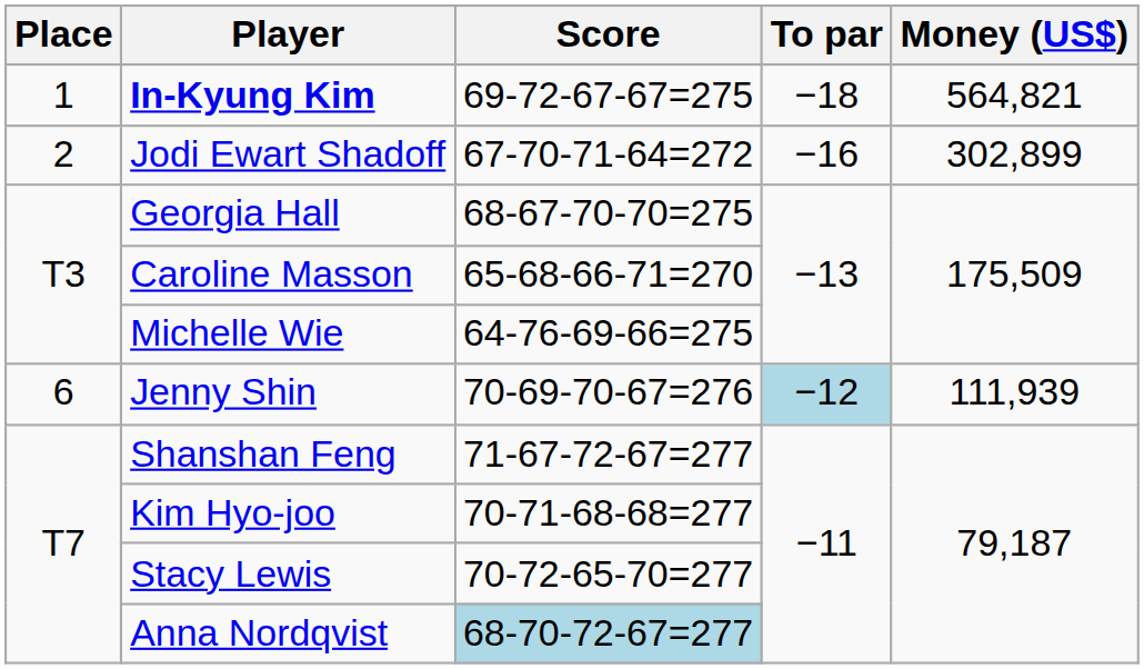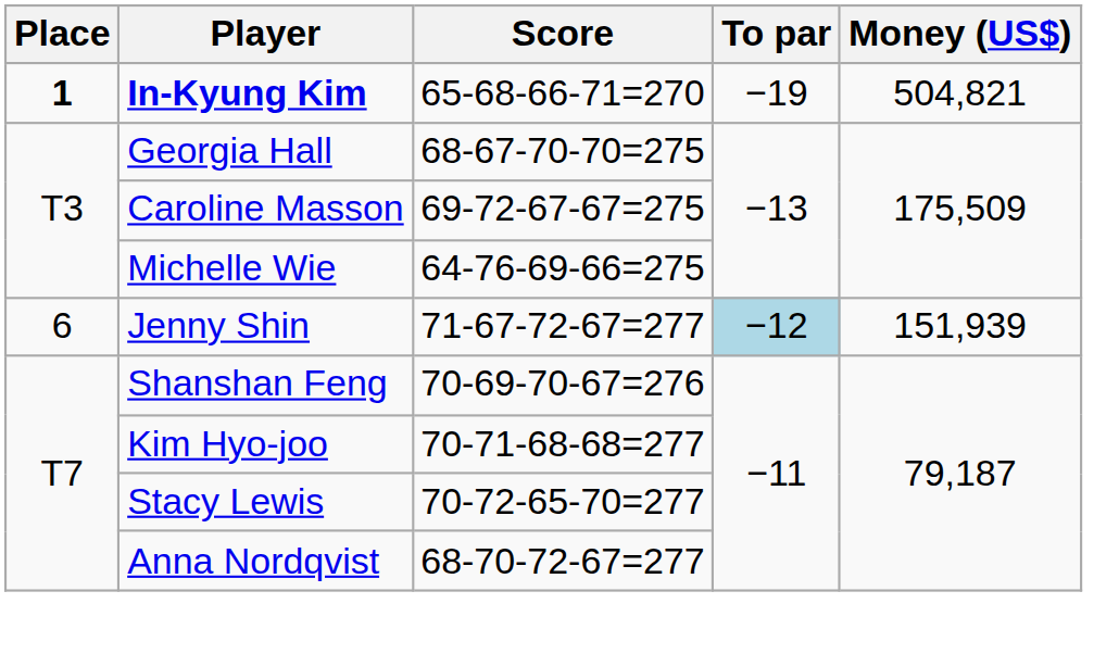In-Kyung Kim | Place: normal -> bold
In-Kyung Kim | Score: 69-72-67-67=275 -> 65-68-66-71=270
In-Kyung Kim | To par: −18 -> −19
In-Kyung Kim | Money (US$): 564,821 -> 504,821
- row: 2 | Jodi Ewart Shadoff | 67-70-71-64=272 | −16 | 302,899
Caroline Masson | Score: 65-68-66-71=270 -> 69-72-67-67=275
Jenny Shin | Score: 70-69-70-67=276 -> 71-67-72-67=277
Jenny Shin | Money (US$): 111,939 -> 151,939
Shanshan Feng | Score: 71-67-72-67=277 -> 70-69-70-67=276
Anna Nordqvist | Score: lightblue background -> no background
